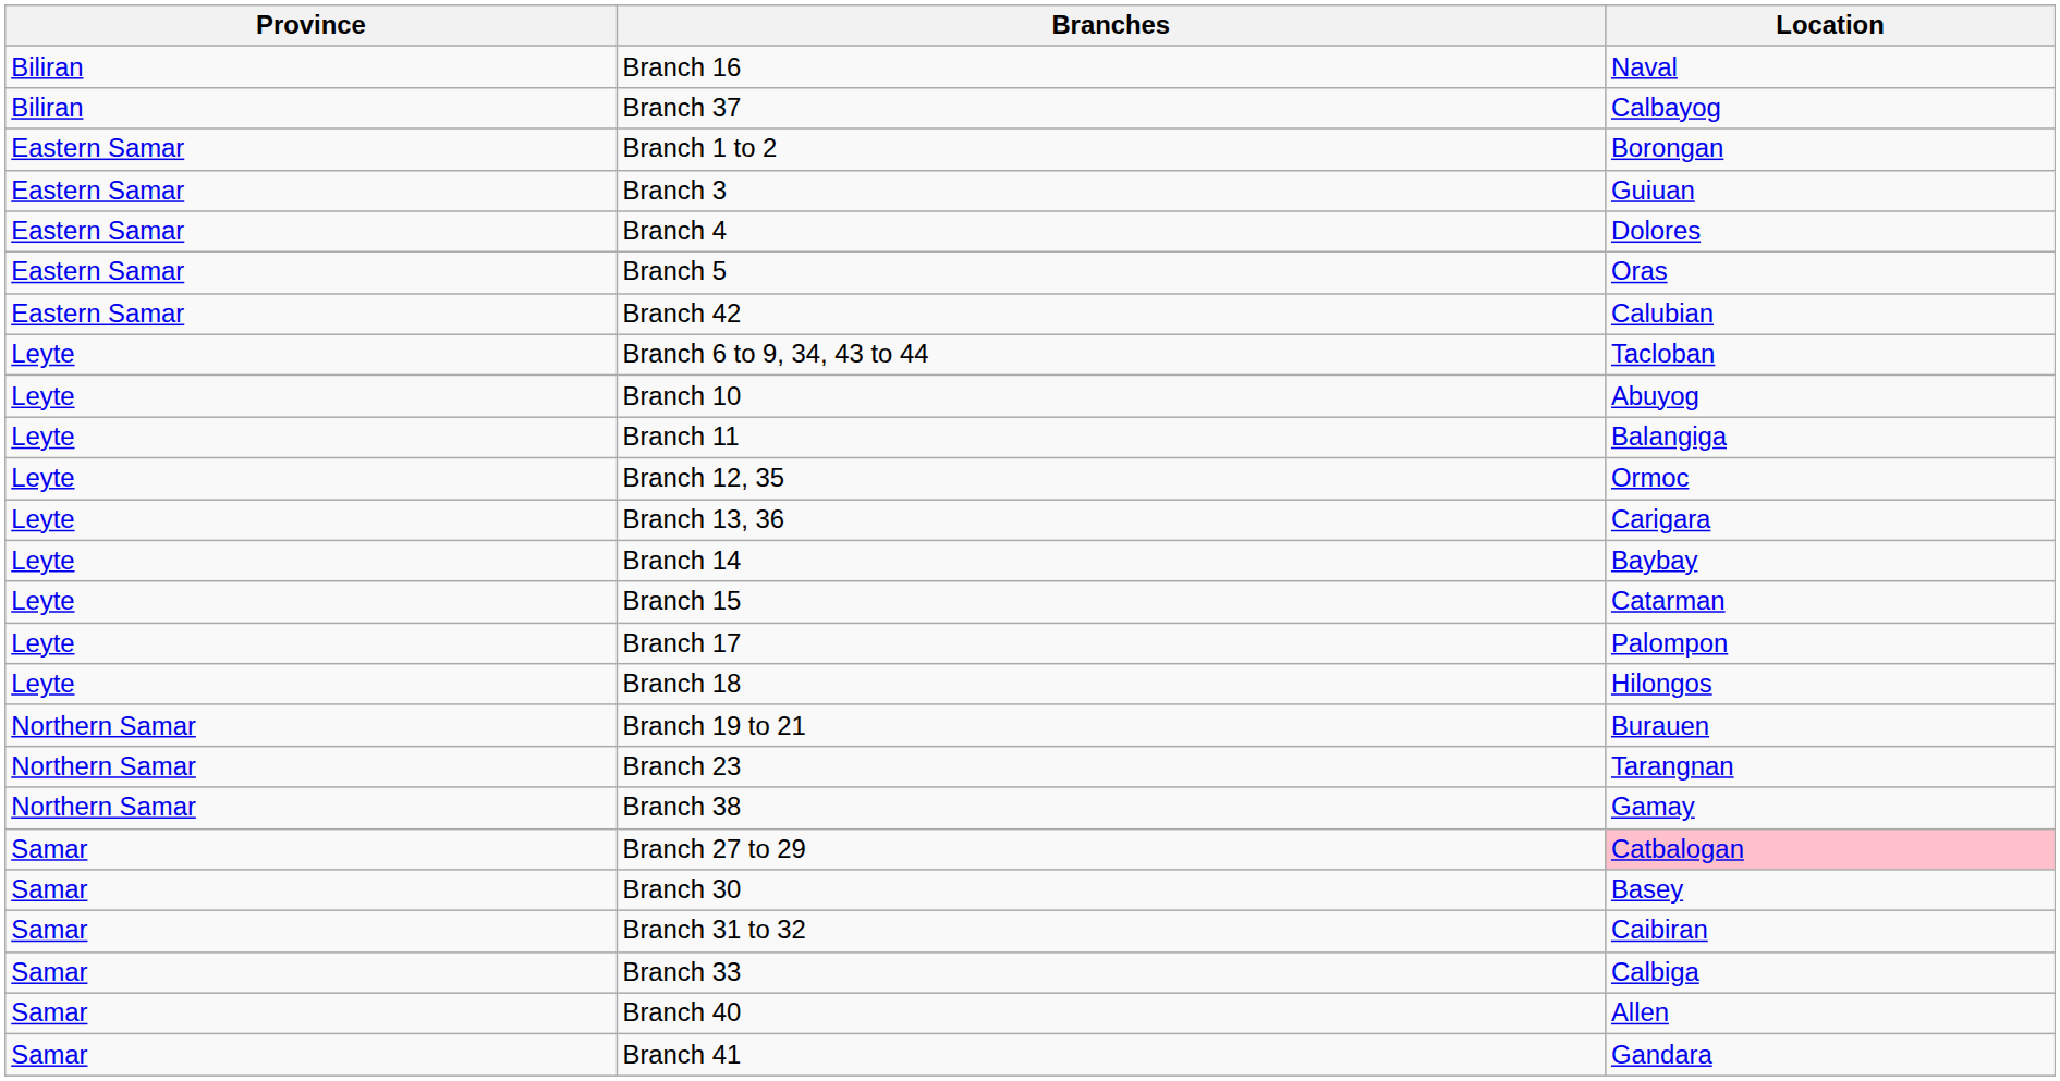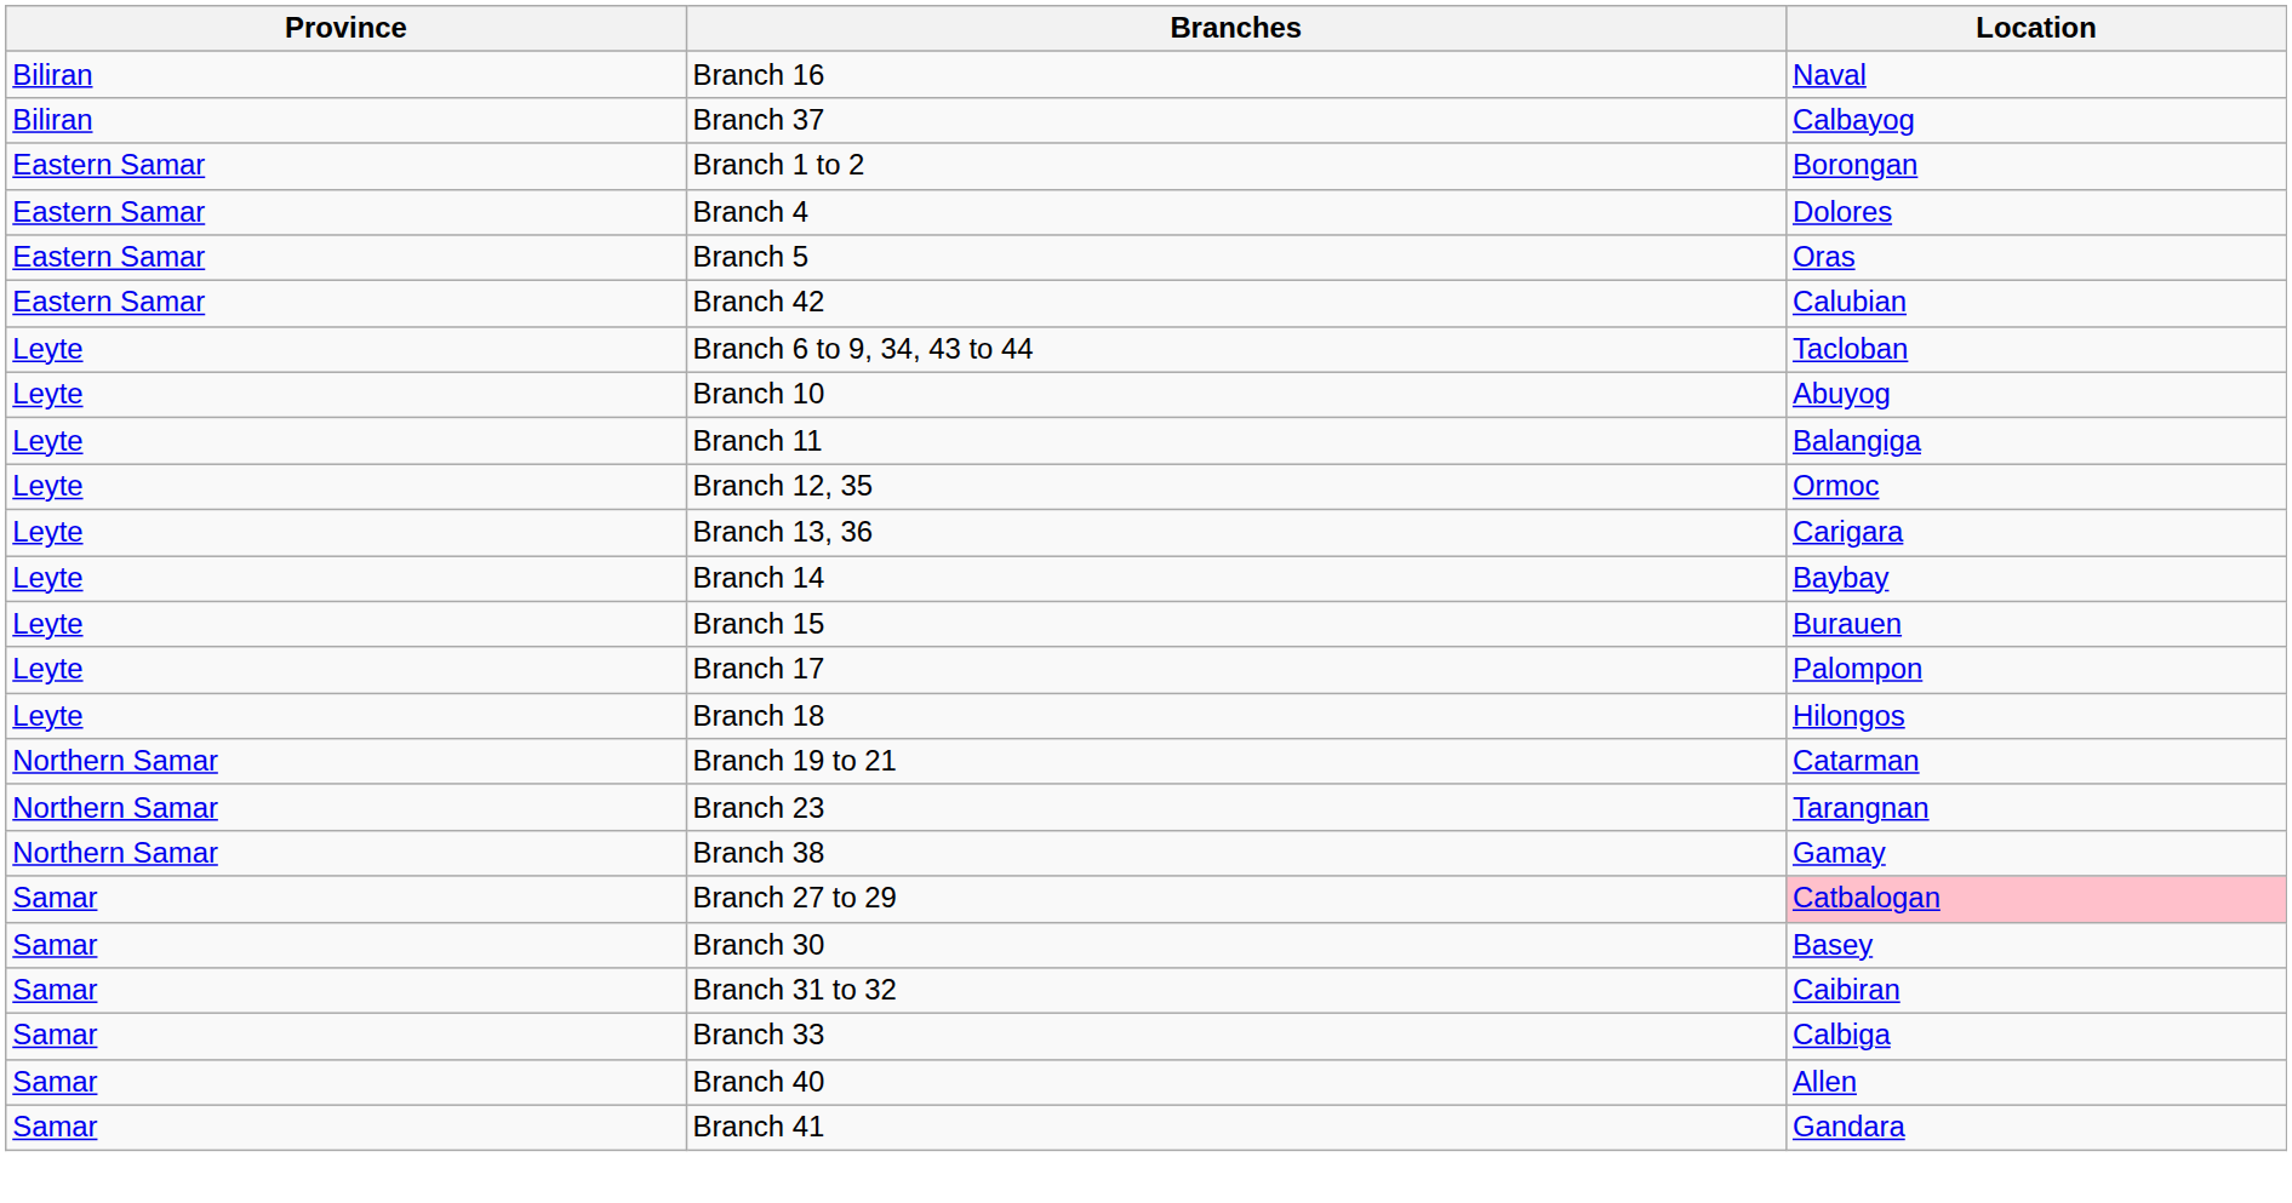- row: Eastern Samar | Branch 3 | Guiuan
Branch 15 | Location: Catarman -> Burauen
Branch 19 to 21 | Location: Burauen -> Catarman
